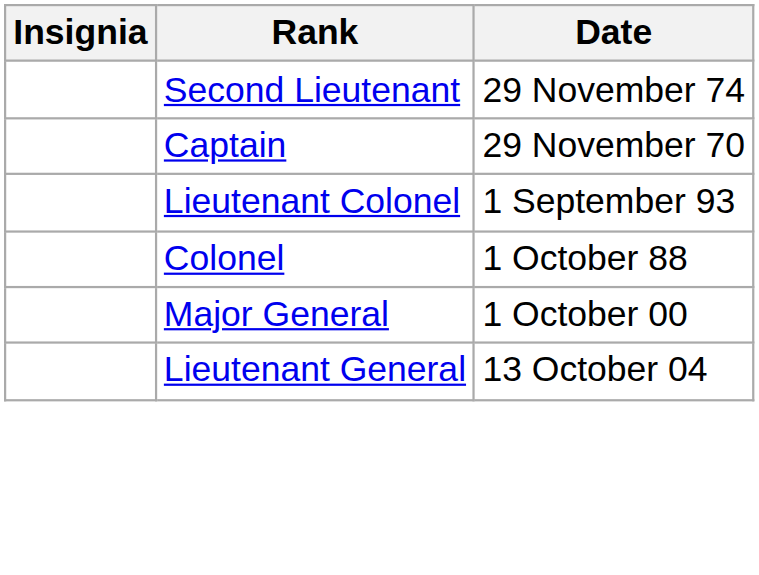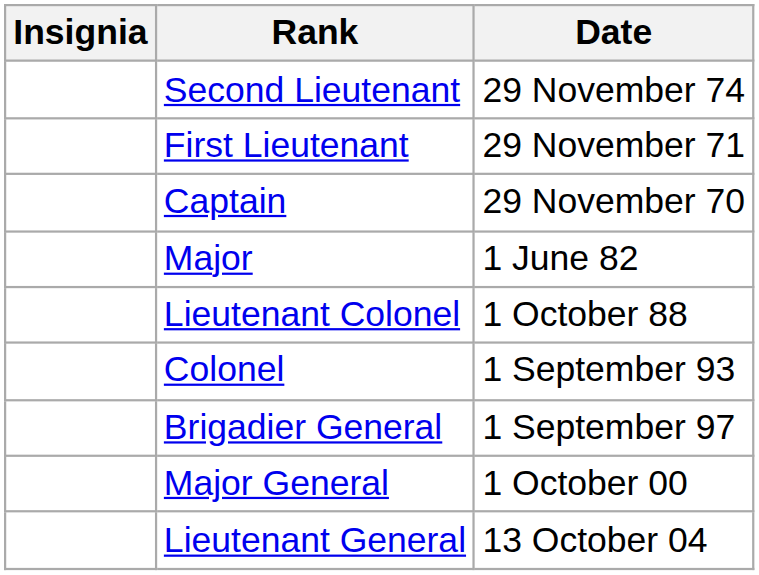+ row: First Lieutenant | 29 November 71
+ row: Major | 1 June 82
Lieutenant Colonel | Date: 1 September 93 -> 1 October 88
Colonel | Date: 1 October 88 -> 1 September 93
+ row: Brigadier General | 1 September 97
